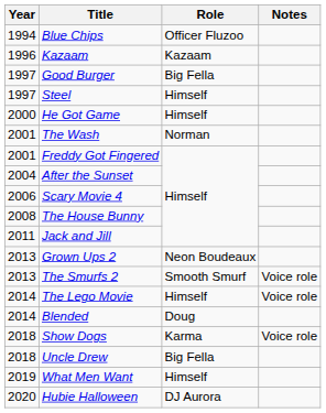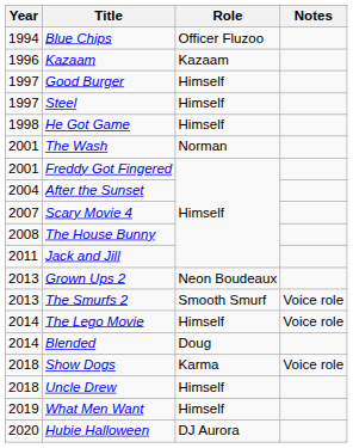Good Burger | Role: Big Fella -> Himself
He Got Game | Year: 2000 -> 1998
Scary Movie 4 | Year: 2006 -> 2007
Uncle Drew | Role: Big Fella -> Himself
